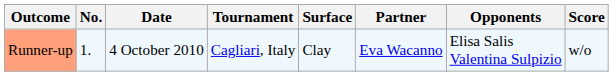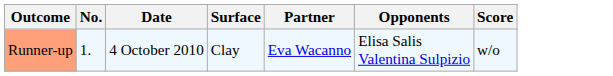- column: Tournament | Cagliari, Italy
